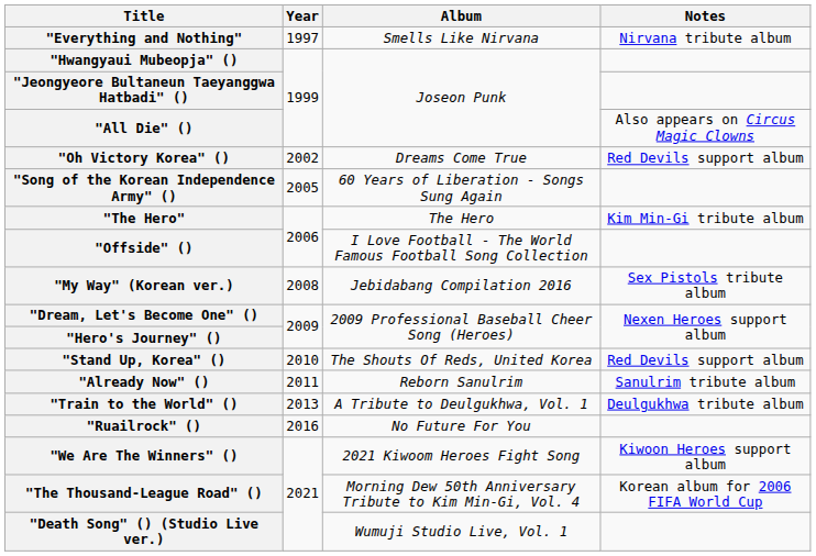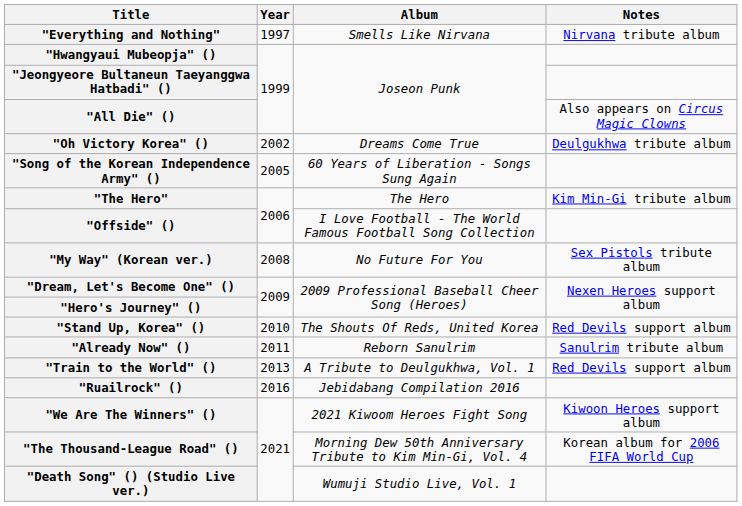"Oh Victory Korea" () | Notes: Red Devils support album -> Deulgukhwa tribute album
"My Way" (Korean ver.) | Album: Jebidabang Compilation 2016 -> No Future For You
"Train to the World" () | Notes: Deulgukhwa tribute album -> Red Devils support album
"Ruailrock" () | Album: No Future For You -> Jebidabang Compilation 2016
